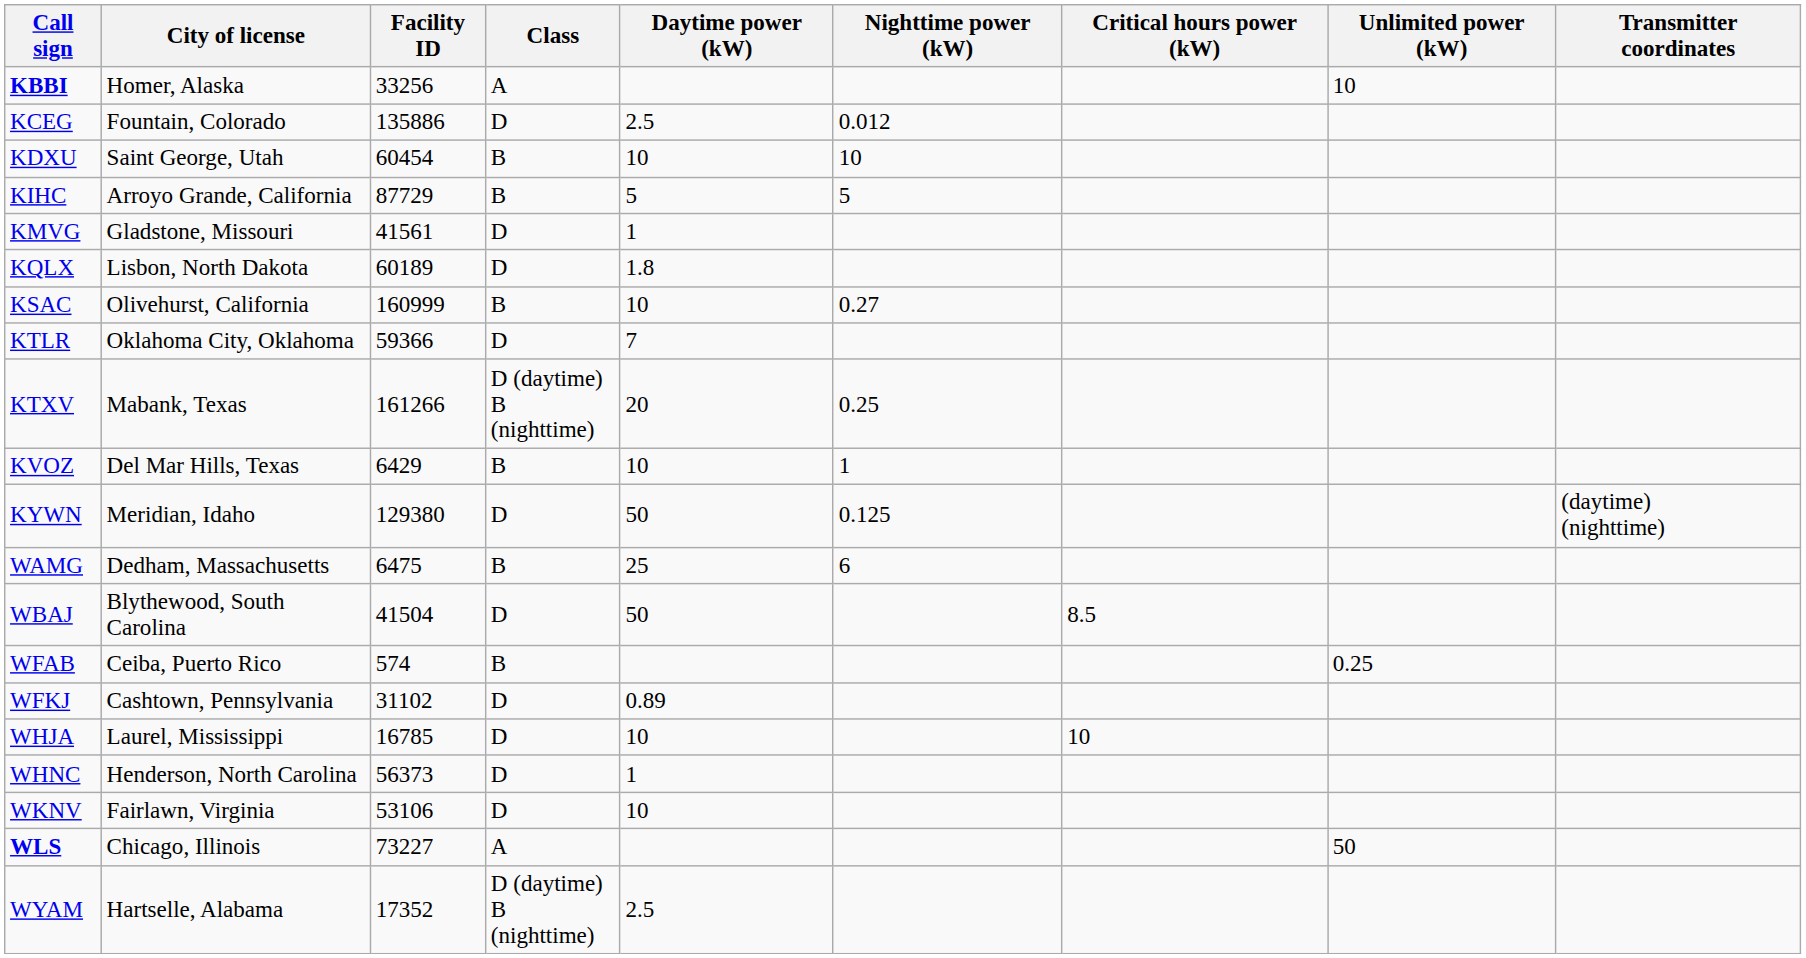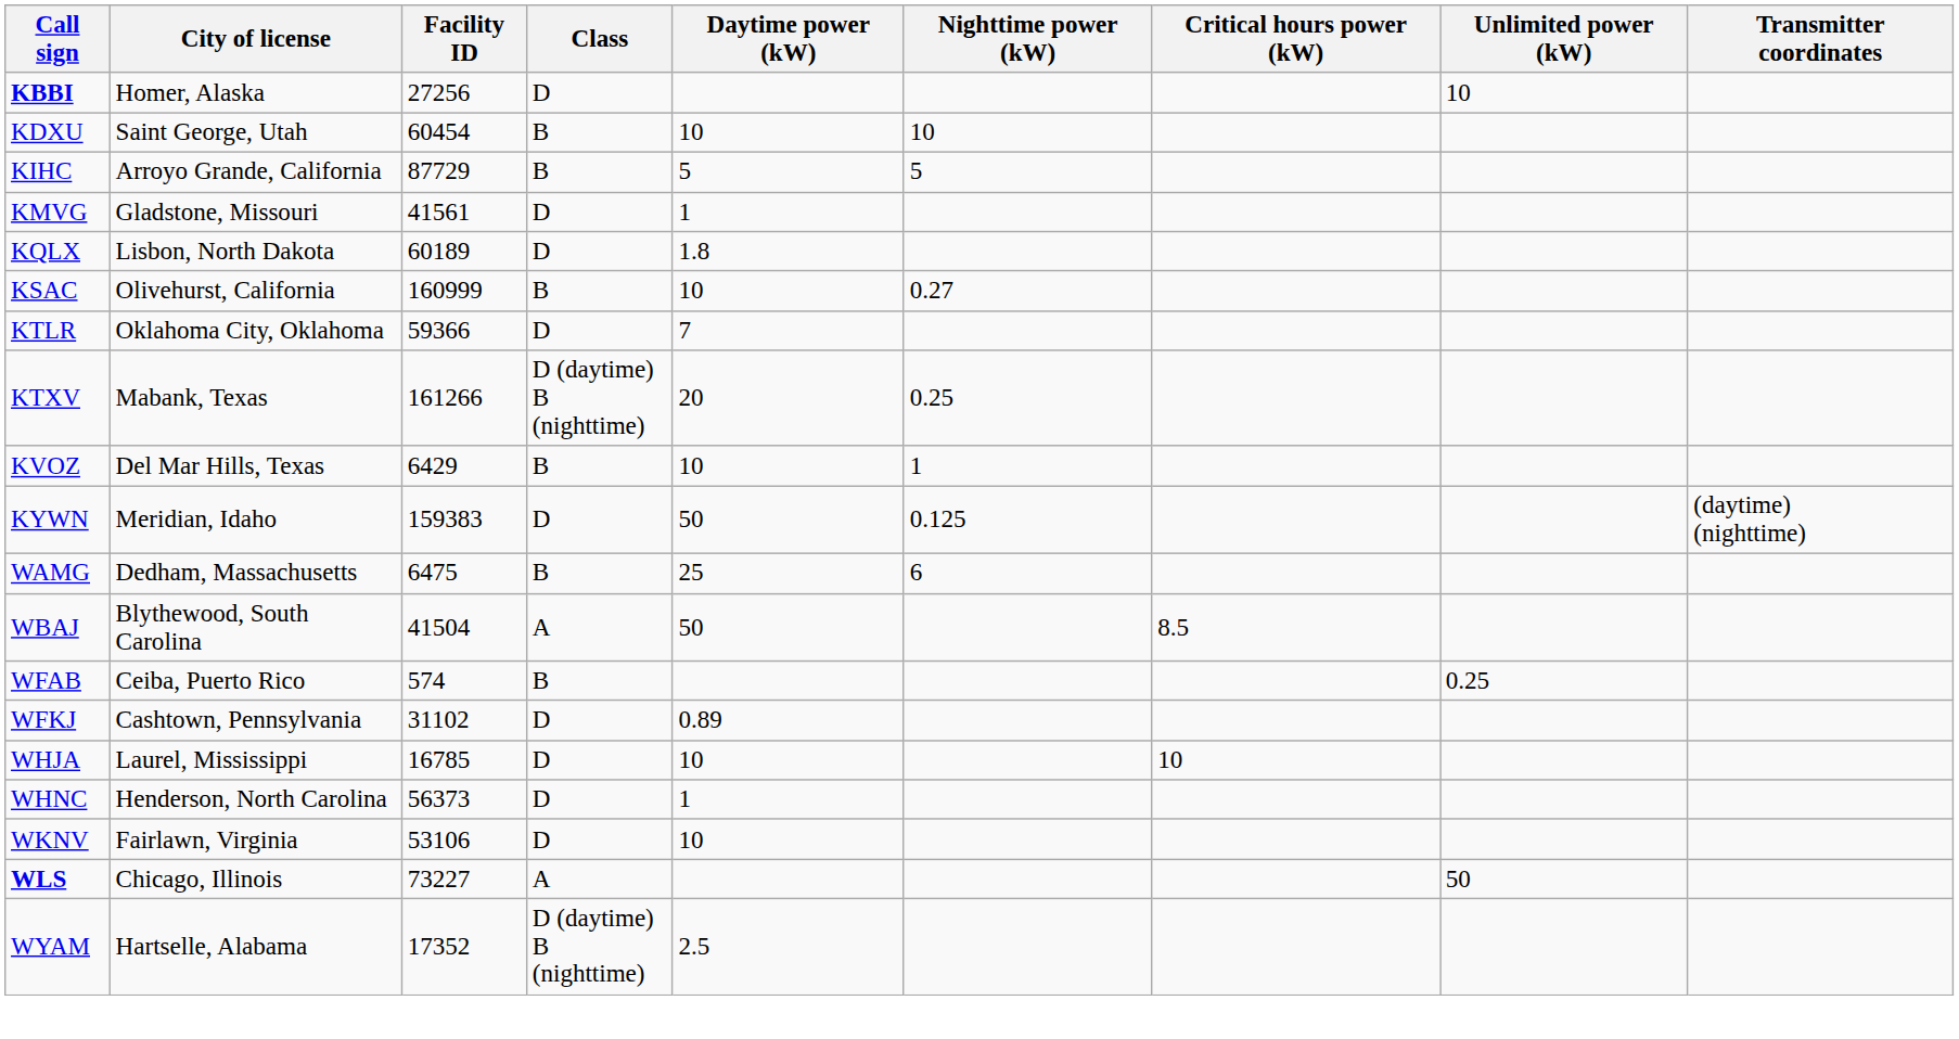KBBI | Facility ID: 33256 -> 27256
KBBI | Class: A -> D
- row: KCEG | Fountain, Colorado | 135886 | D | 2.5 | 0.012
KYWN | Facility ID: 129380 -> 159383
WBAJ | Class: D -> A
